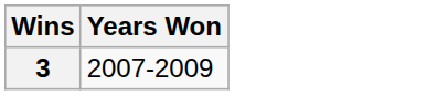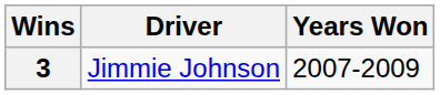+ column: Driver | Jimmie Johnson
